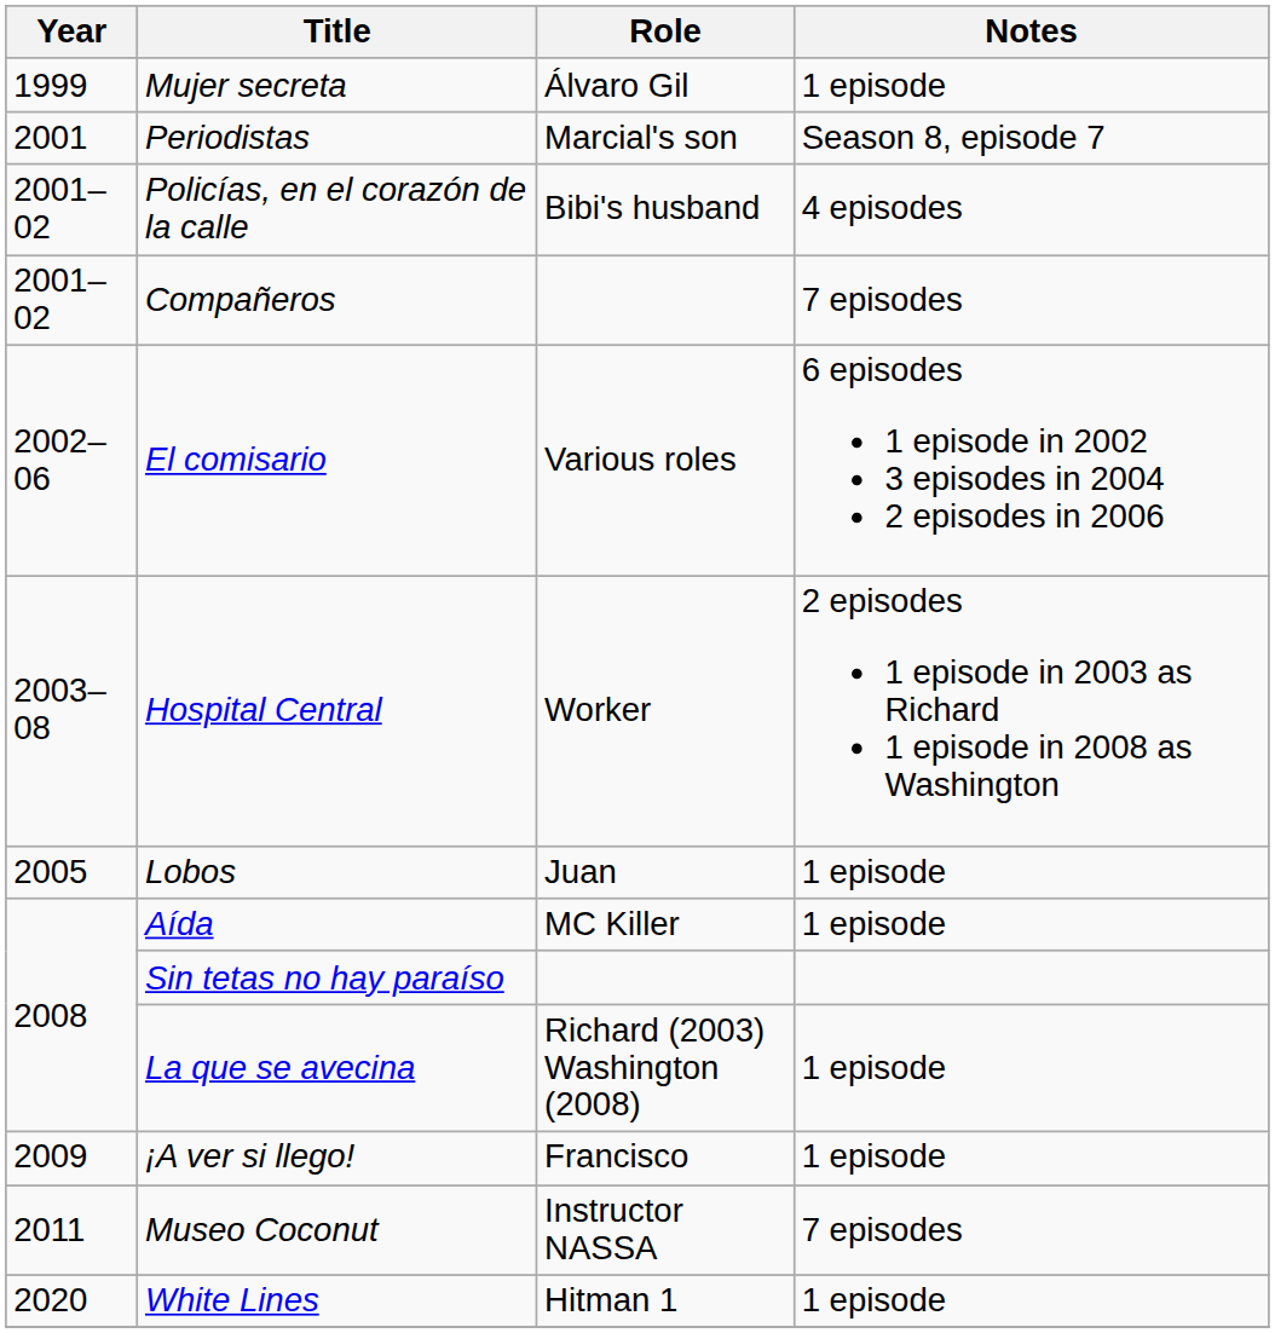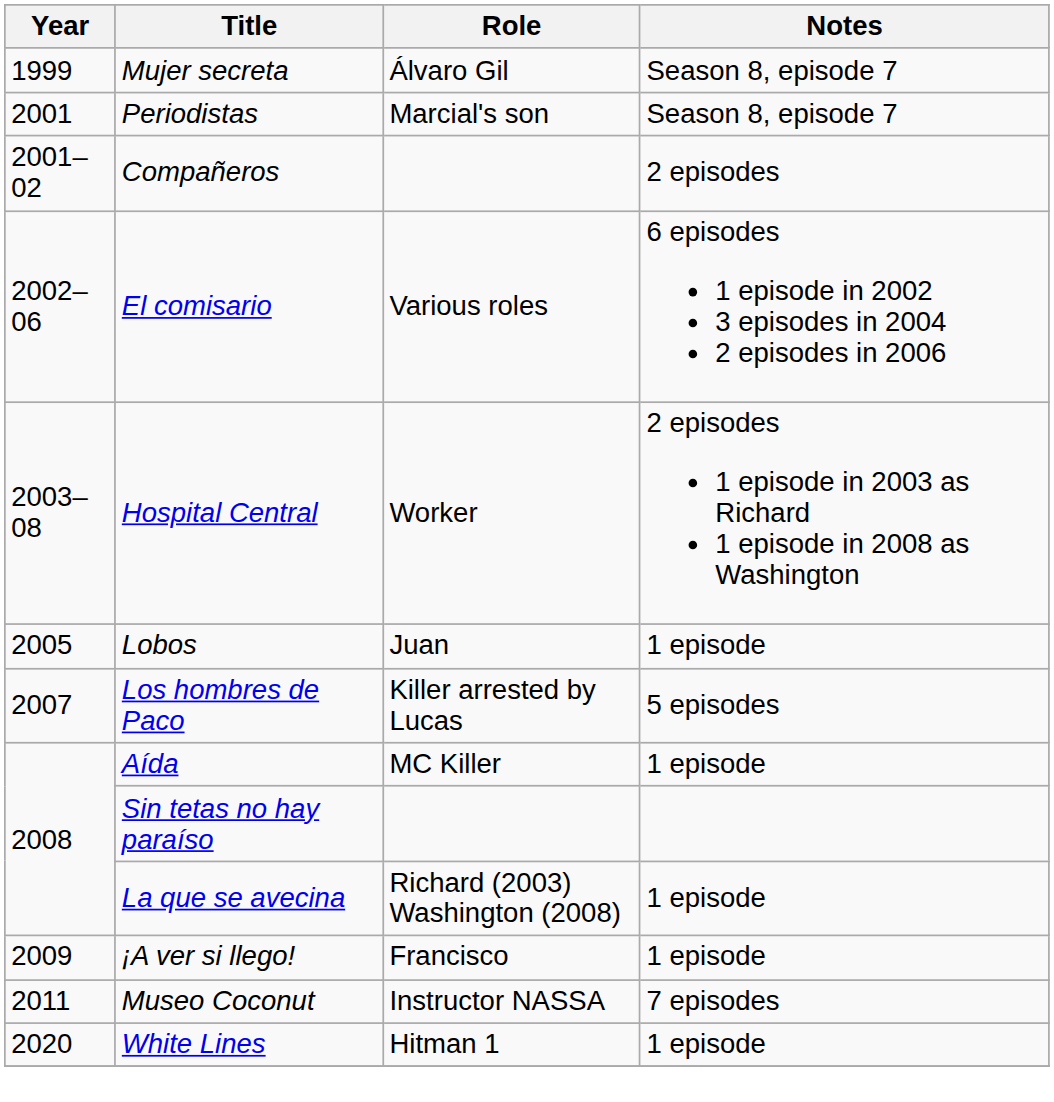Mujer secreta | Notes: 1 episode -> Season 8, episode 7
- row: 2001–02 | Policías, en el corazón de la calle | Bibi's husband | 4 episodes
Compañeros | Notes: 7 episodes -> 2 episodes
+ row: 2007 | Los hombres de Paco | Killer arrested by Lucas | 5 episodes
